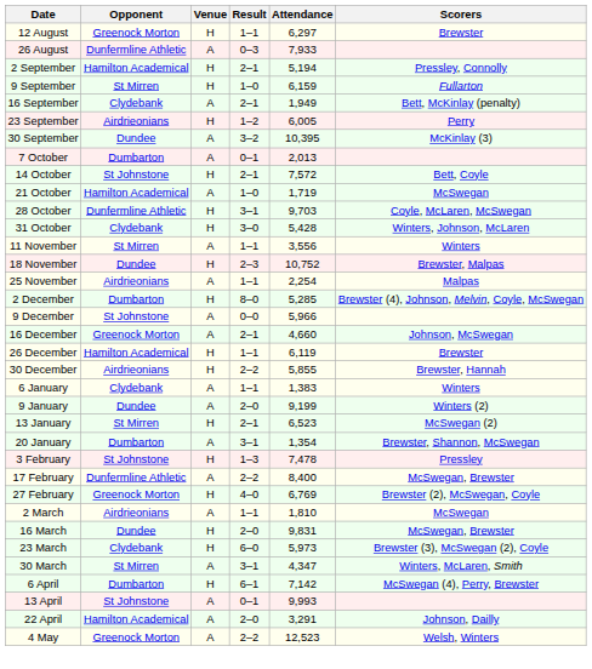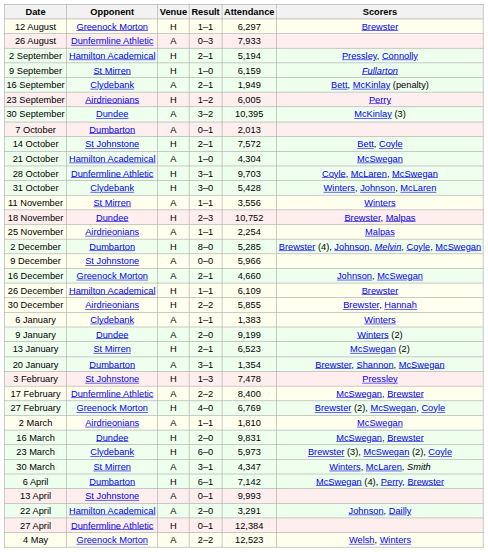21 October | Attendance: 1,719 -> 4,304
26 December | Attendance: 6,119 -> 6,109
+ row: 27 April | Dunfermline Athletic | H | 0–1 | 12,384
